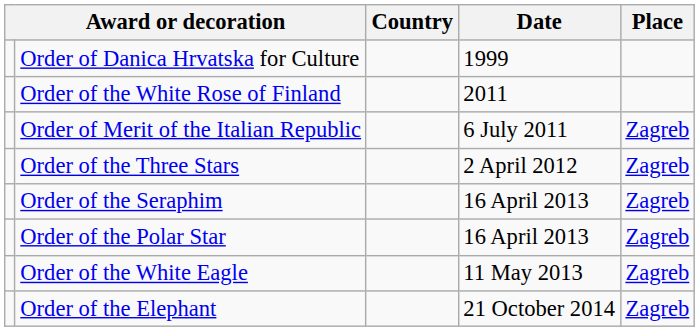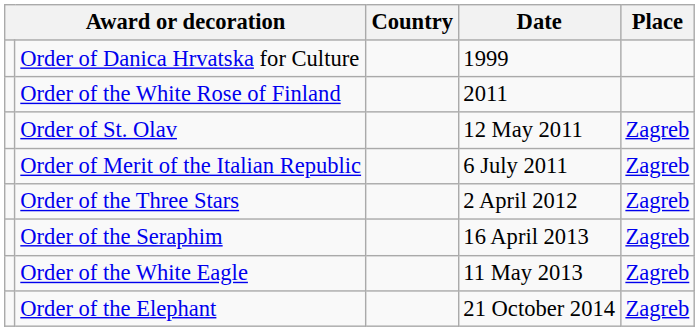+ row: Order of St. Olav | 12 May 2011 | Zagreb
- row: Order of the Polar Star | 16 April 2013 | Zagreb
